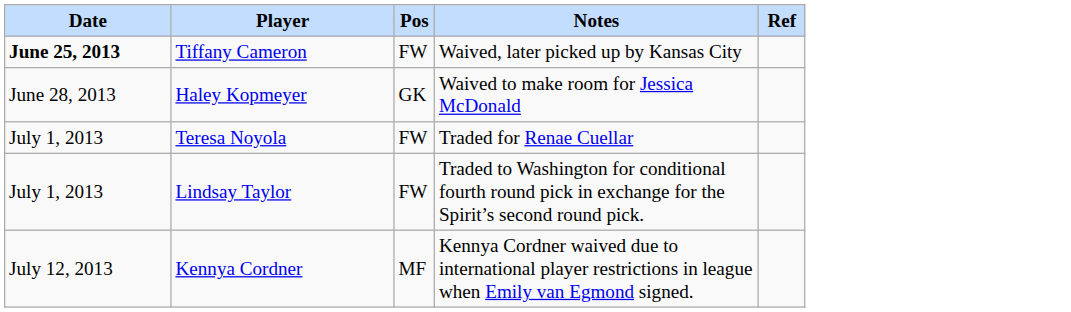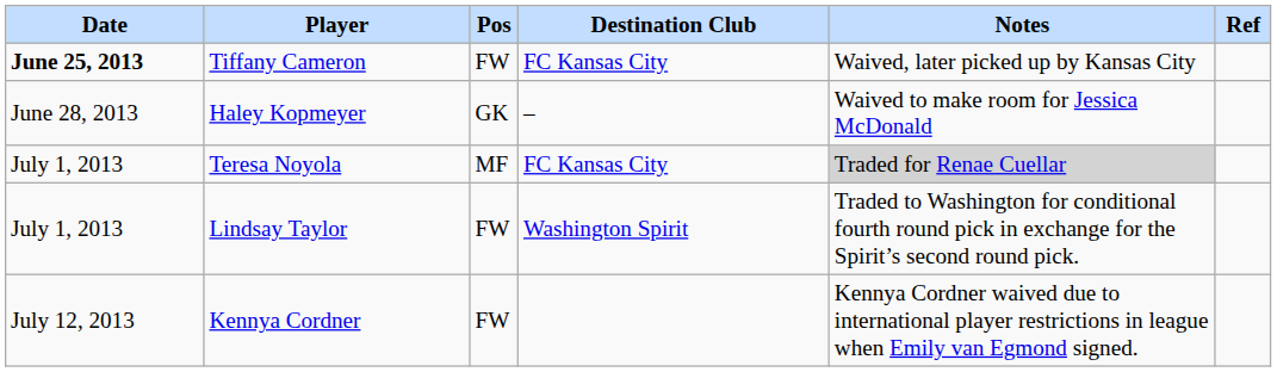+ column: Destination Club | FC Kansas City | – | FC Kansas City | Washington Spirit
Teresa Noyola | Pos: FW -> MF
Teresa Noyola | Notes: no background -> lightgrey background
Kennya Cordner | Pos: MF -> FW
